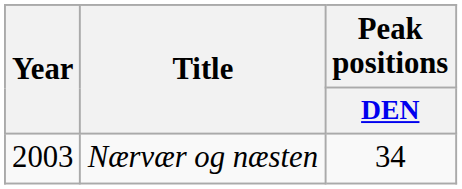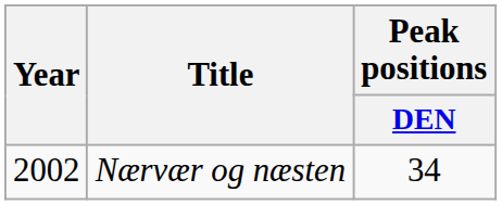Nærvær og næsten | Year: 2003 -> 2002
